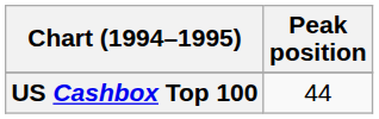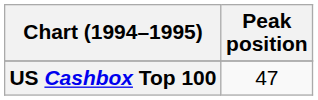US Cashbox Top 100 | Peak position: 44 -> 47
